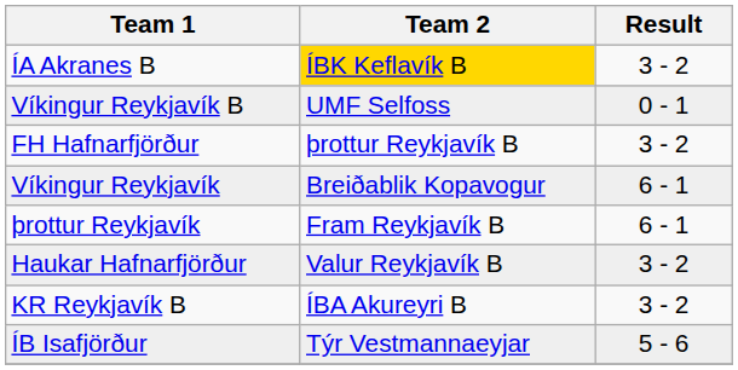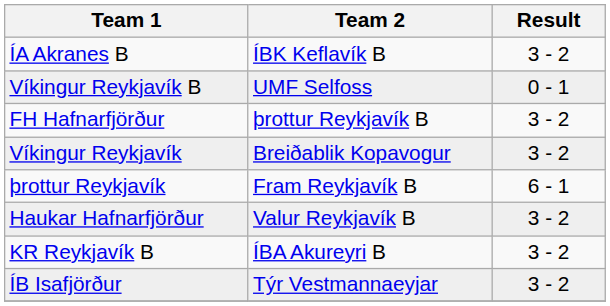ÍA Akranes B | Team 2: gold background -> no background
Víkingur Reykjavík | Result: 6 - 1 -> 3 - 2
ÍB Isafjörður | Result: 5 - 6 -> 3 - 2
